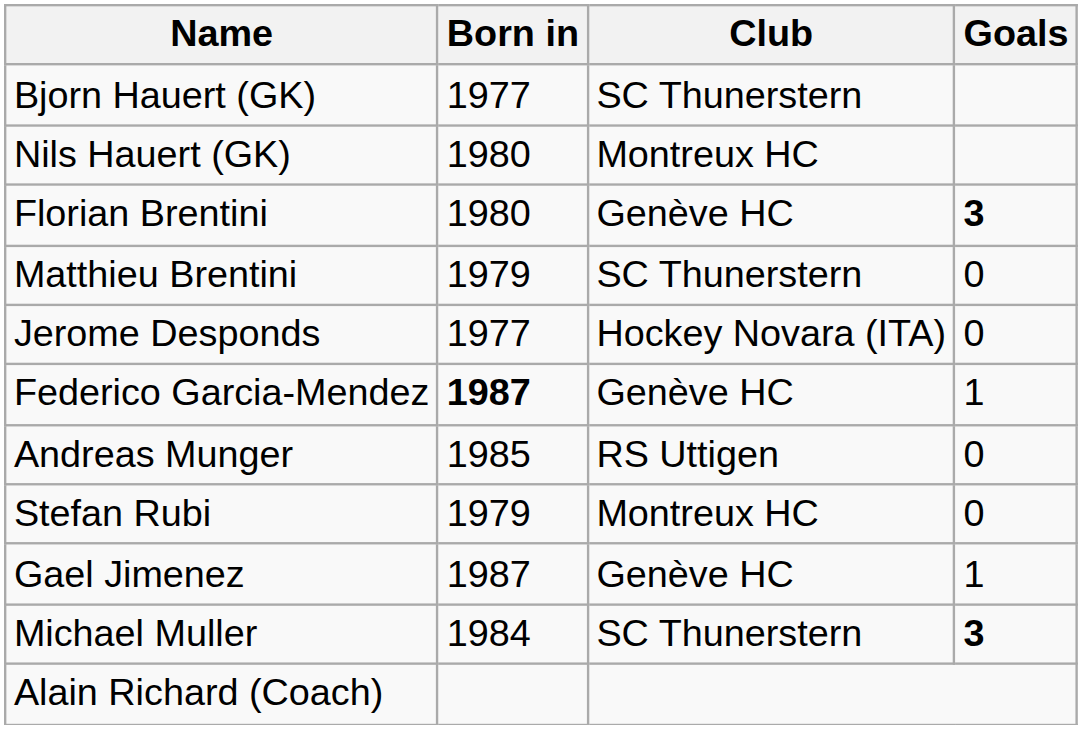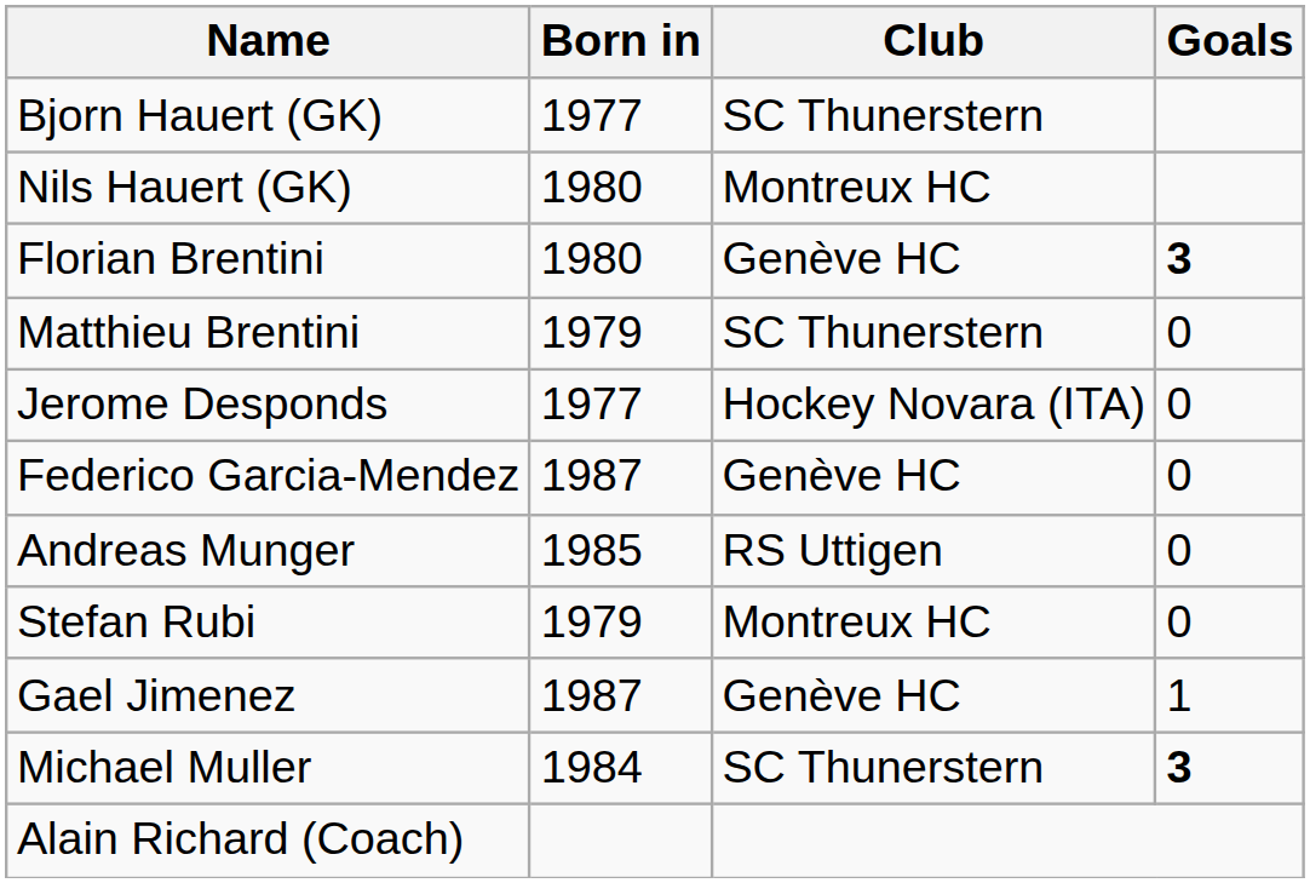Federico Garcia-Mendez | Born in: bold -> normal
Federico Garcia-Mendez | Goals: 1 -> 0
